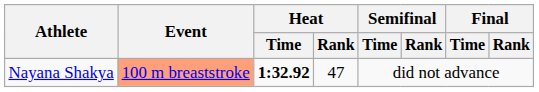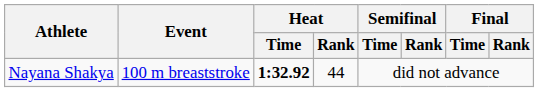Nayana Shakya | Event: lightsalmon background -> no background
Nayana Shakya | Heat / Rank: 47 -> 44
